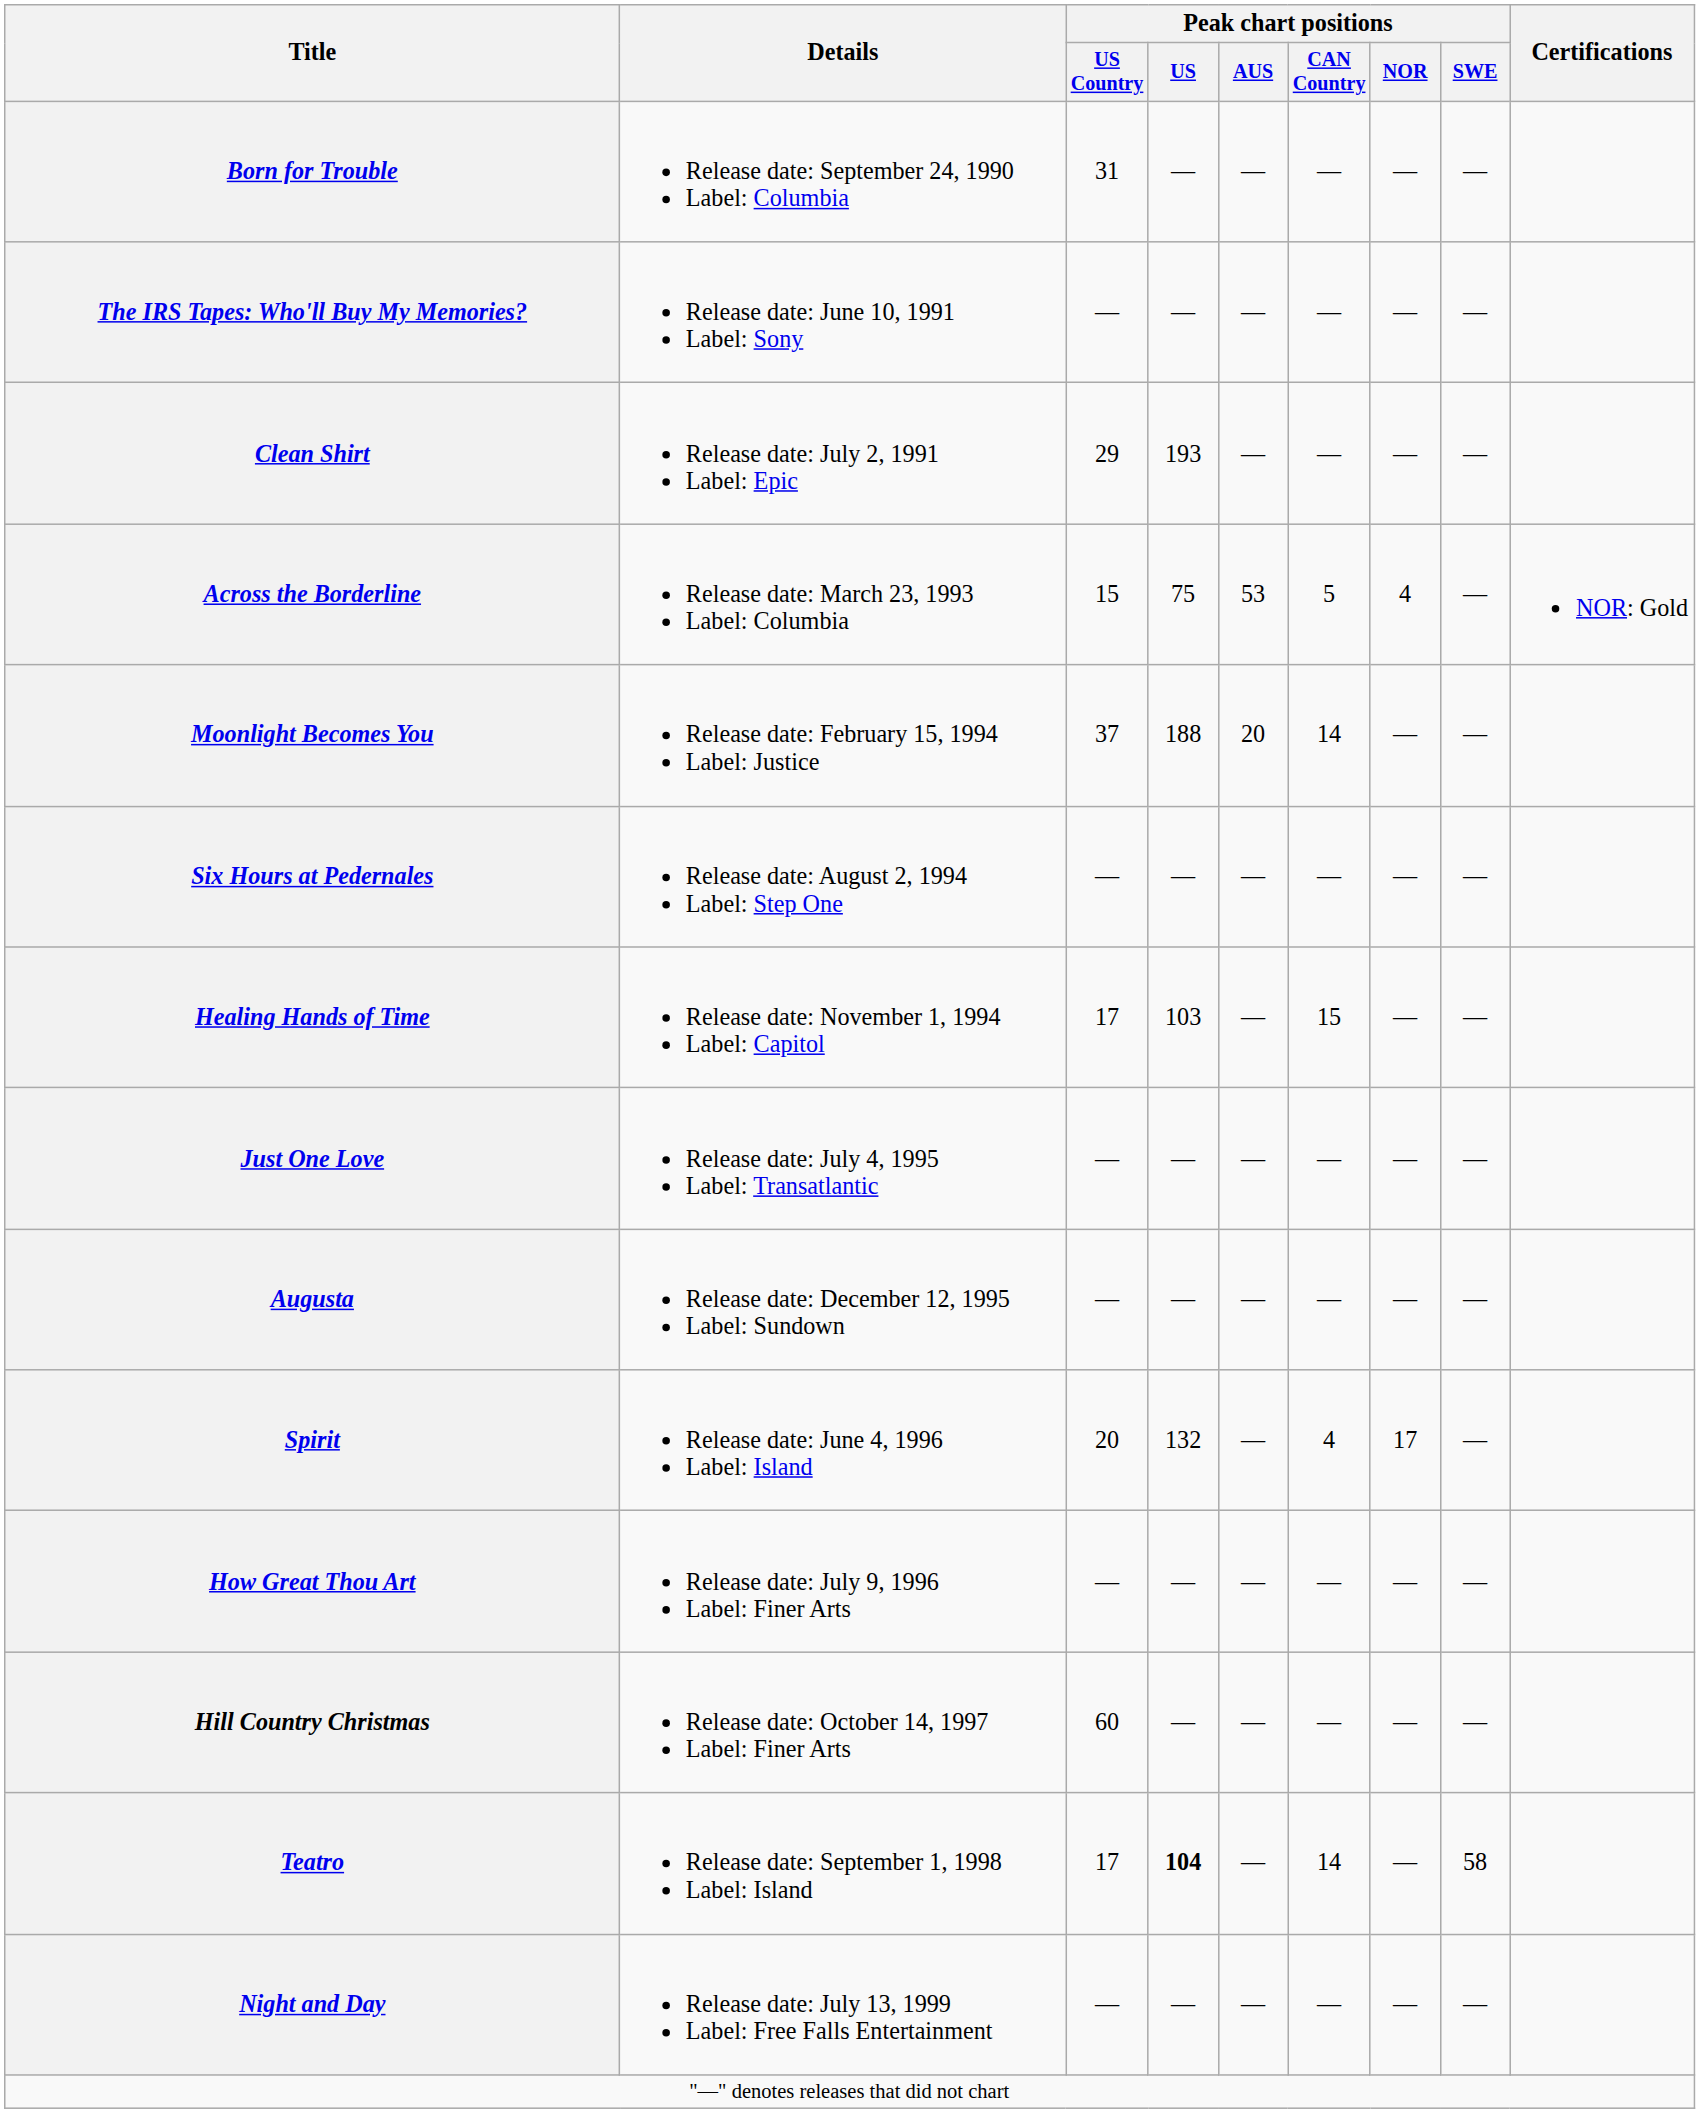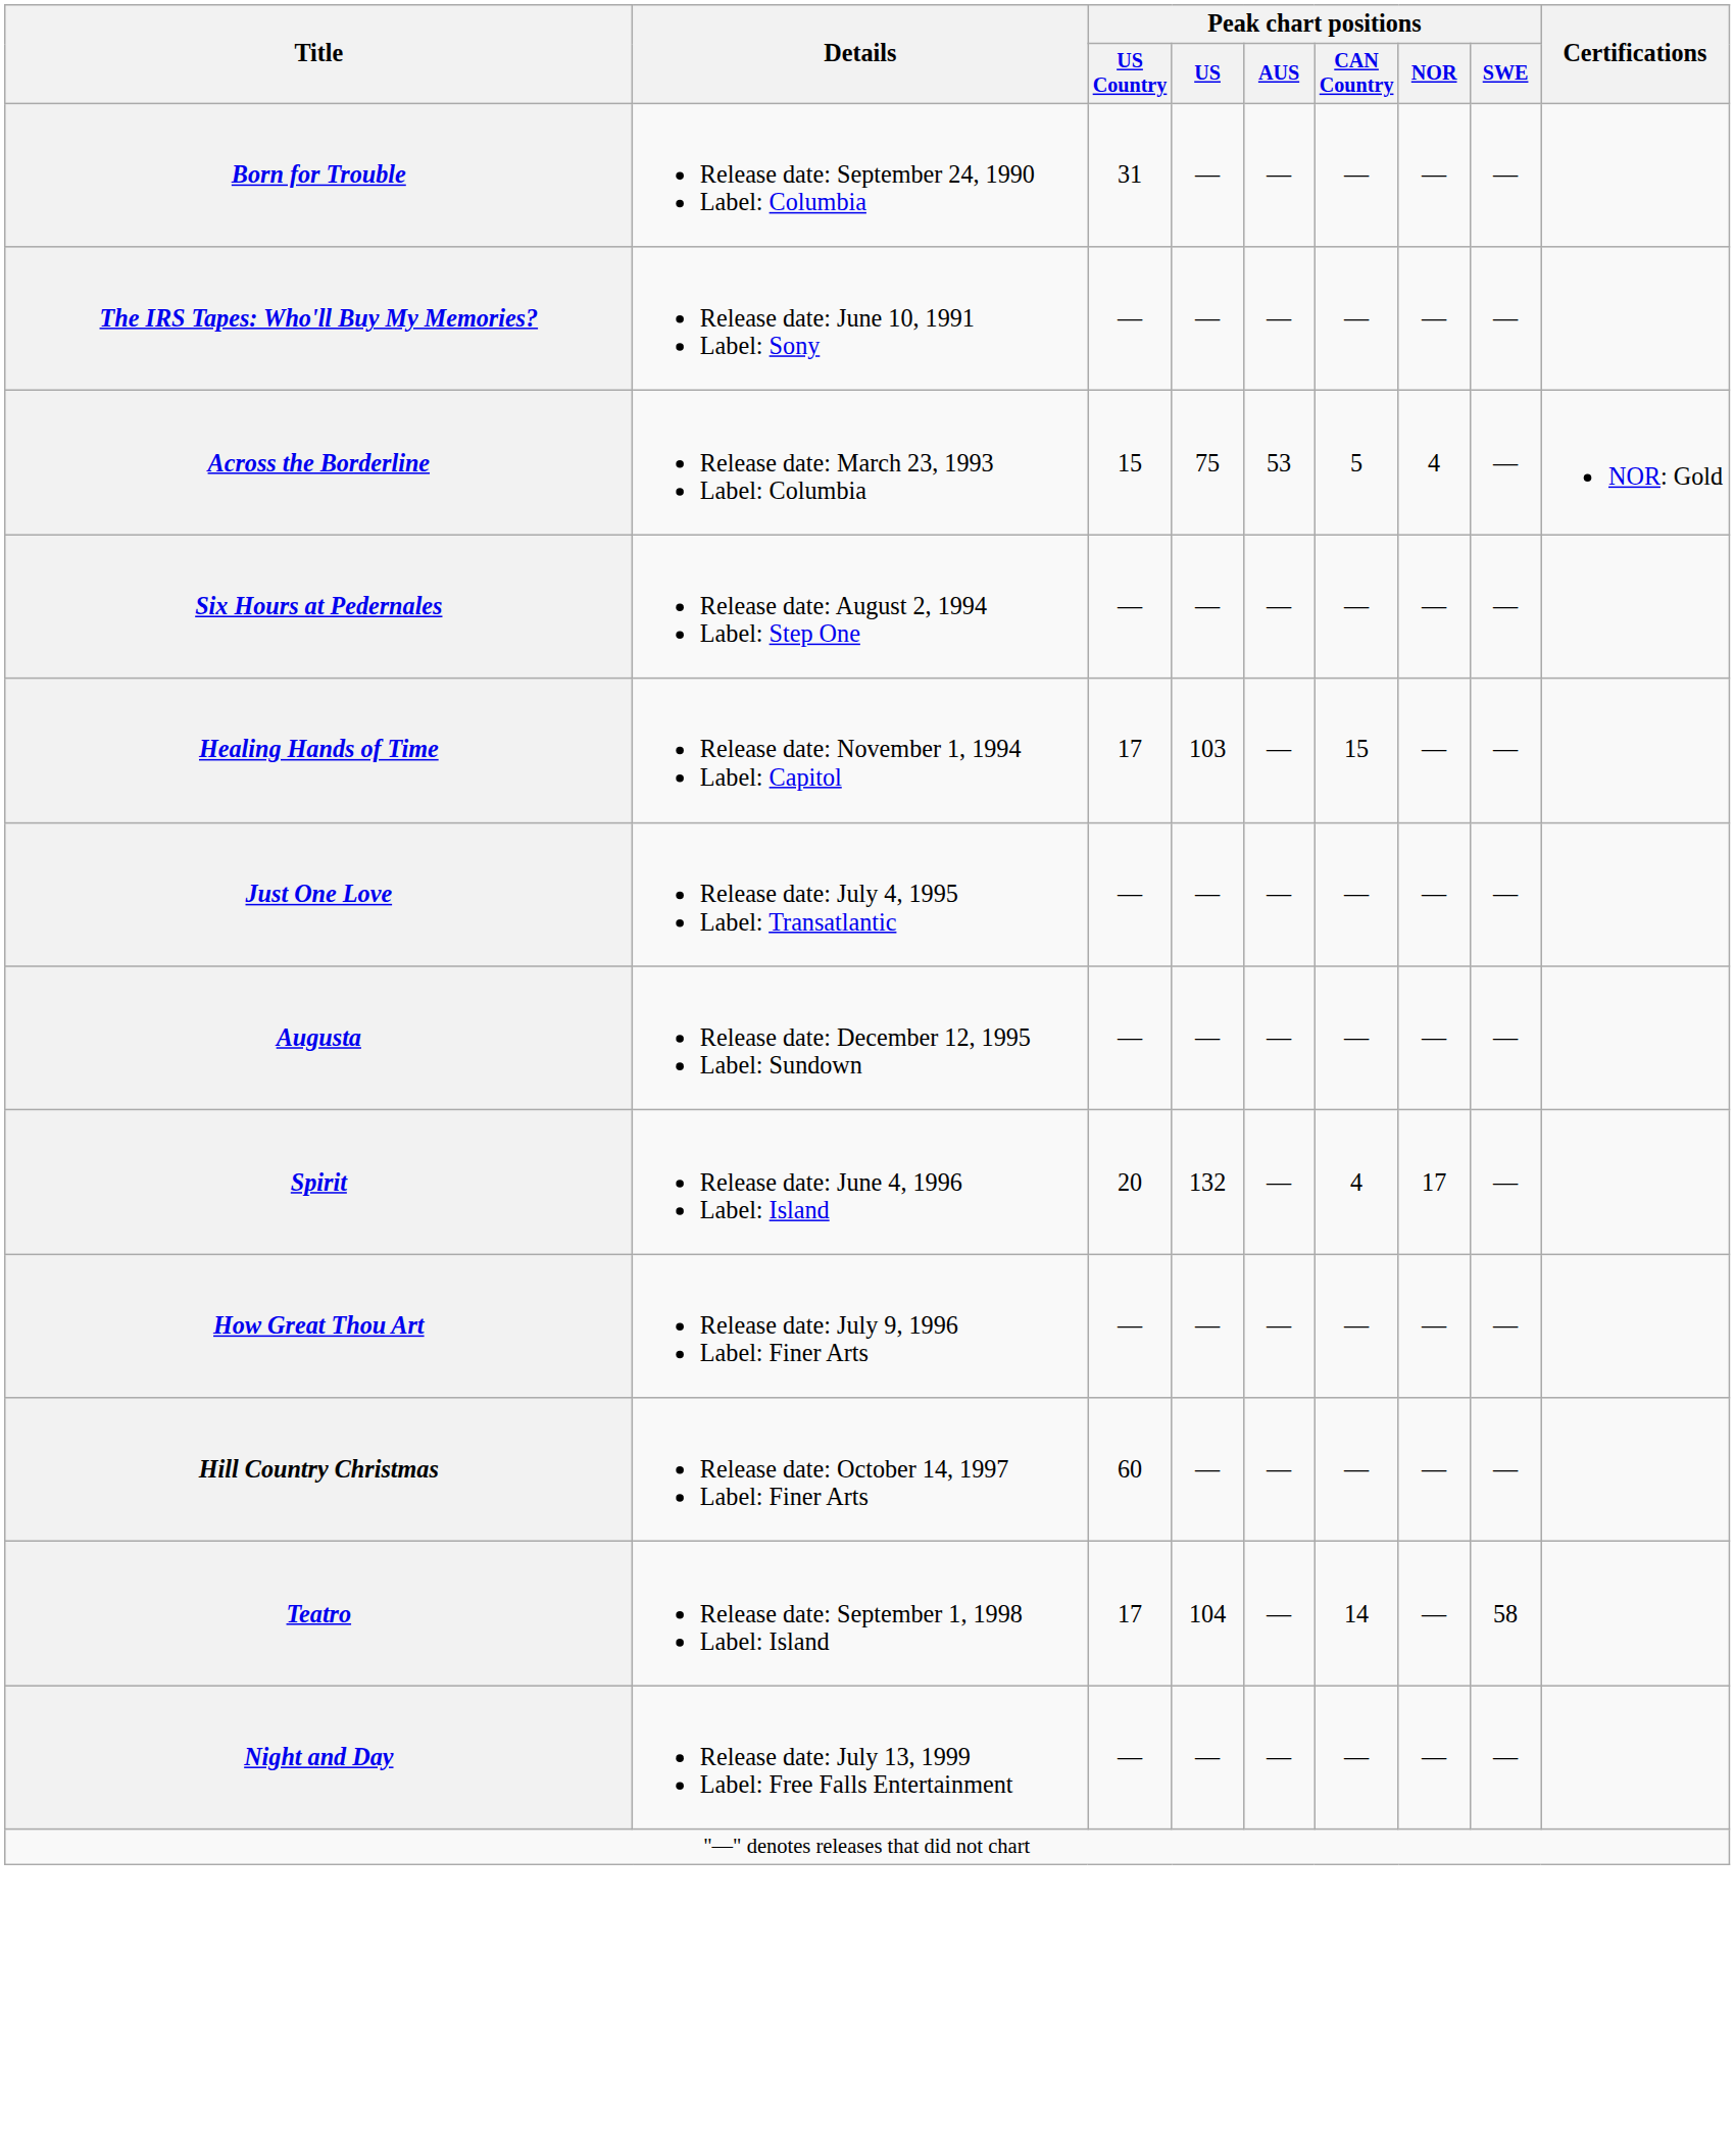- row: Clean Shirt | Release date: July 2, 1991 Label: Epic | 29 | 193 | — | — | — | —
- row: Moonlight Becomes You | Release date: February 15, 1994 Label: Justice | 37 | 188 | 20 | 14 | — | —
Teatro | Peak chart positions / US: bold -> normal
